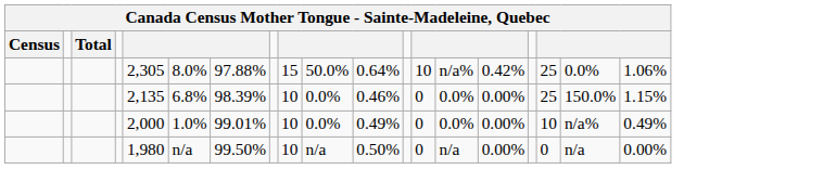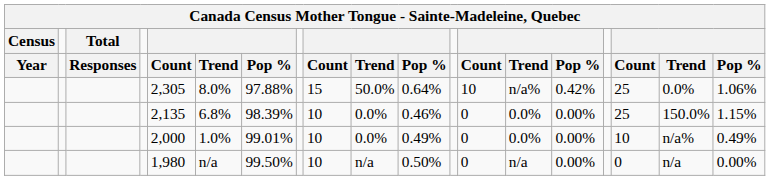+ row: Year | Responses | Count | Trend | Pop % | Count | Trend | Pop % | Count | Trend | Pop % | Count | Trend | Pop %
